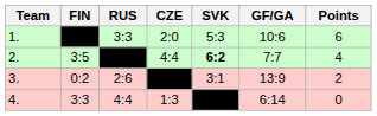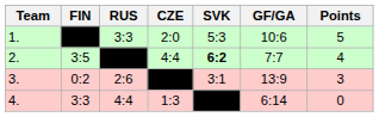1. | Points: 6 -> 5
3. | Points: 2 -> 3
